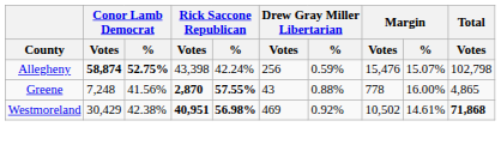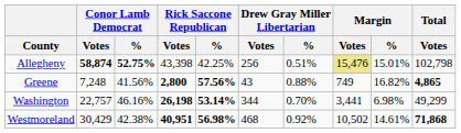Allegheny | Rick Saccone Republican / %: 42.24% -> 42.25%
Allegheny | Drew Gray Miller Libertarian / %: 0.59% -> 0.51%
Allegheny | Margin / Votes: no background -> khaki background
Allegheny | Margin / %: 15.07% -> 15.01%
Greene | Rick Saccone Republican / Votes: 2,870 -> 2,800
Greene | Rick Saccone Republican / %: 57.55% -> 57.56%
Greene | Margin / Votes: 778 -> 749
Greene | Margin / %: 16.00% -> 16.82%
Greene | Total / Votes: normal -> bold
+ row: Washington | 22,757 | 46.16% | 26,198 | 53.14% | 344 | 0.70% | 3,441 | 6.98% | 49,299
Westmoreland | Drew Gray Miller Libertarian / Votes: 469 -> 468
